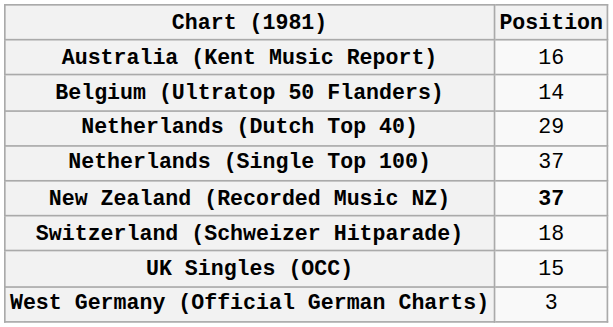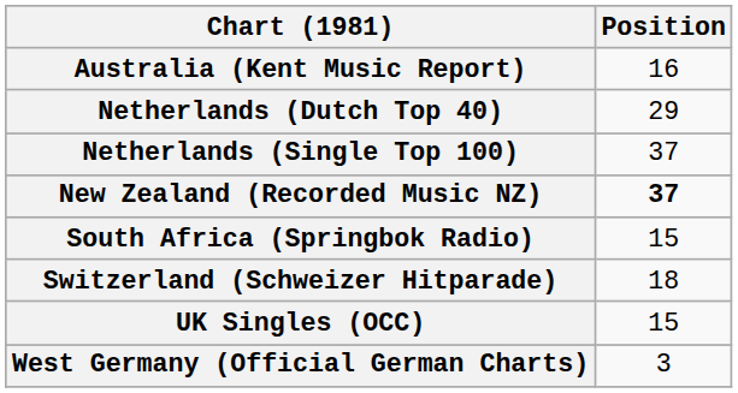- row: Belgium (Ultratop 50 Flanders) | 14
+ row: South Africa (Springbok Radio) | 15
